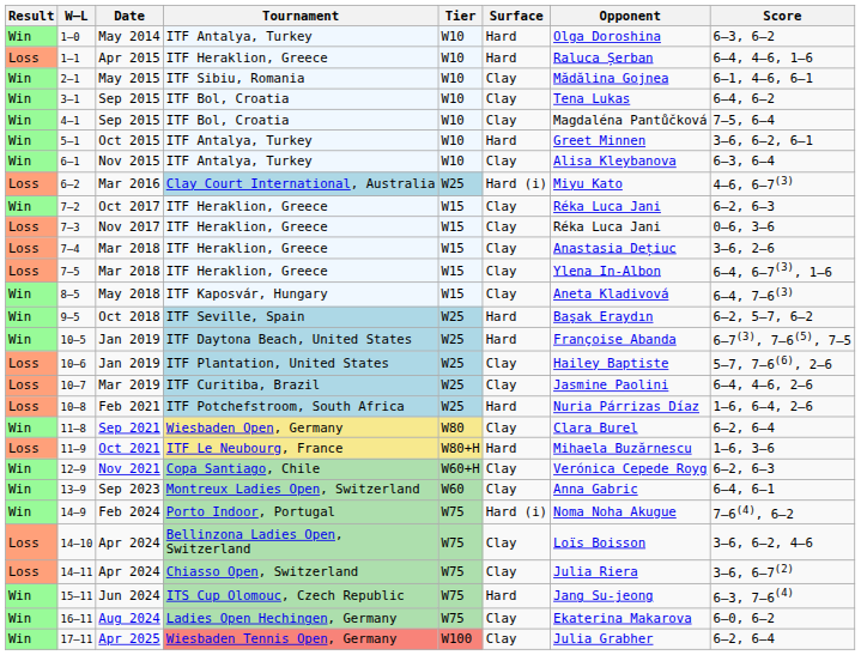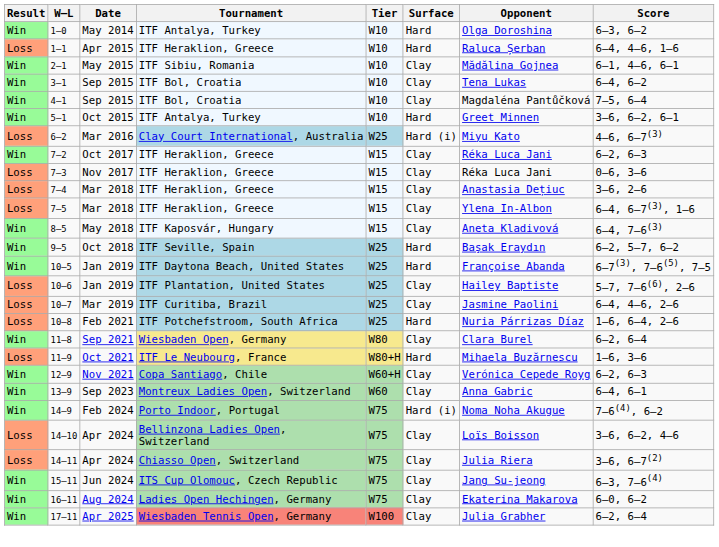- row: Win | 6–1 | Nov 2015 | ITF Antalya, Turkey | W10 | Clay | Alisa Kleybanova | 6–3, 6–4
15–11 | Surface: Hard -> Clay
